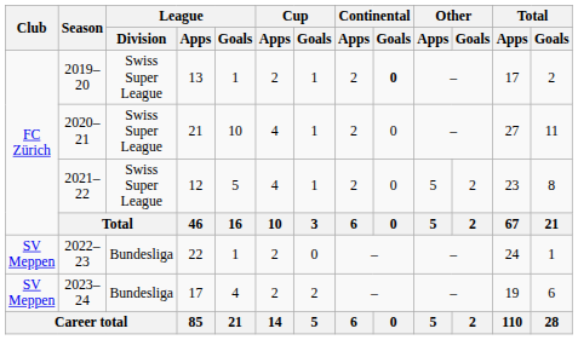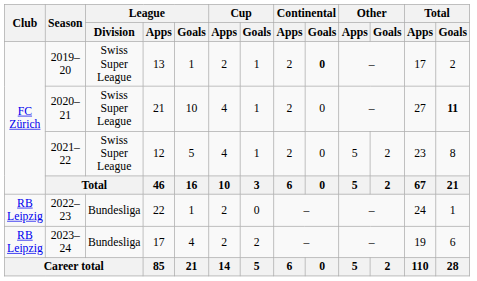2020–21 | Total / Goals: normal -> bold
2022–23 | Club: SV Meppen -> RB Leipzig
2023–24 | Club: SV Meppen -> RB Leipzig
